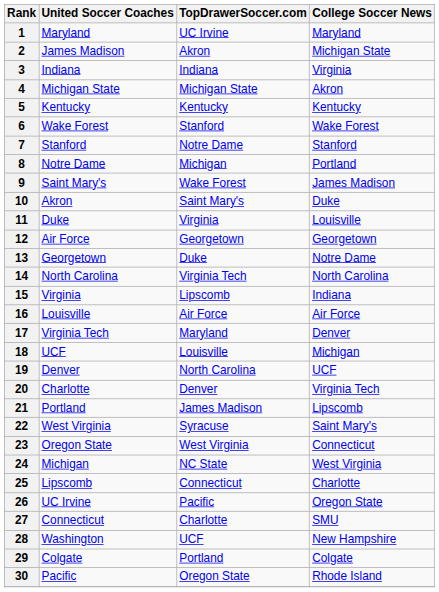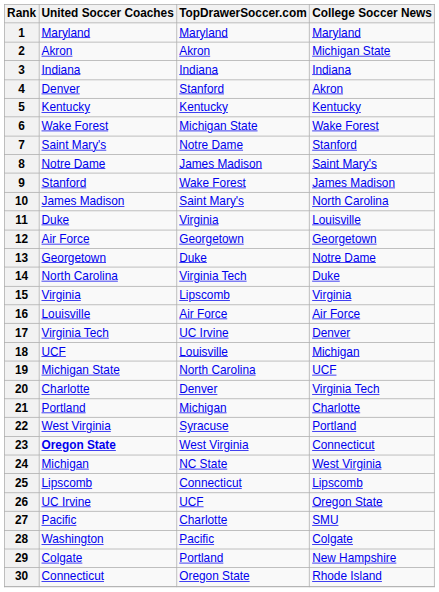1 | TopDrawerSoccer.com: UC Irvine -> Maryland
2 | United Soccer Coaches: James Madison -> Akron
3 | College Soccer News: Virginia -> Indiana
4 | United Soccer Coaches: Michigan State -> Denver
4 | TopDrawerSoccer.com: Michigan State -> Stanford
6 | TopDrawerSoccer.com: Stanford -> Michigan State
7 | United Soccer Coaches: Stanford -> Saint Mary's
8 | TopDrawerSoccer.com: Michigan -> James Madison
8 | College Soccer News: Portland -> Saint Mary's
9 | United Soccer Coaches: Saint Mary's -> Stanford
10 | United Soccer Coaches: Akron -> James Madison
10 | College Soccer News: Duke -> North Carolina
14 | College Soccer News: North Carolina -> Duke
15 | College Soccer News: Indiana -> Virginia
17 | TopDrawerSoccer.com: Maryland -> UC Irvine
19 | United Soccer Coaches: Denver -> Michigan State
21 | TopDrawerSoccer.com: James Madison -> Michigan
21 | College Soccer News: Lipscomb -> Charlotte
22 | College Soccer News: Saint Mary's -> Portland
23 | United Soccer Coaches: normal -> bold
25 | College Soccer News: Charlotte -> Lipscomb
26 | TopDrawerSoccer.com: Pacific -> UCF
27 | United Soccer Coaches: Connecticut -> Pacific
28 | TopDrawerSoccer.com: UCF -> Pacific
28 | College Soccer News: New Hampshire -> Colgate
29 | College Soccer News: Colgate -> New Hampshire
30 | United Soccer Coaches: Pacific -> Connecticut
